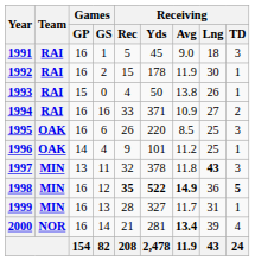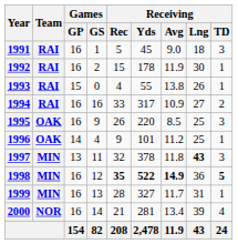1993 | Receiving / Yds: 50 -> 55
1994 | Receiving / Yds: 371 -> 317
1995 | Games / GS: 6 -> 9
2000 | Receiving / Avg: bold -> normal
